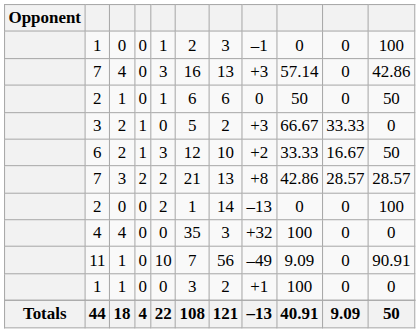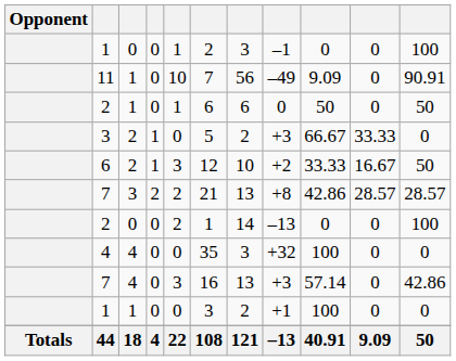rows swapped: 11 <-> 7 / 4
